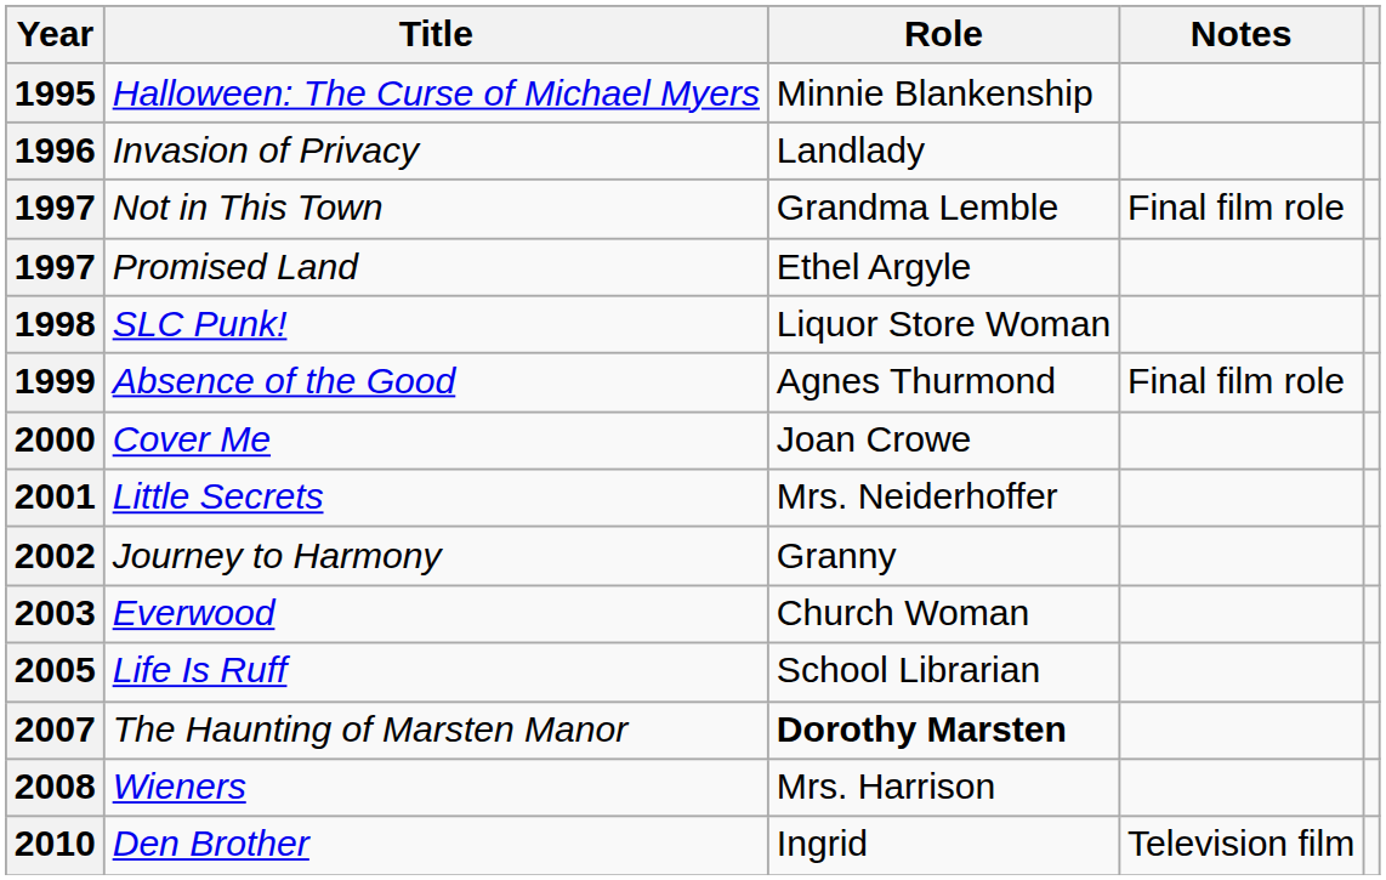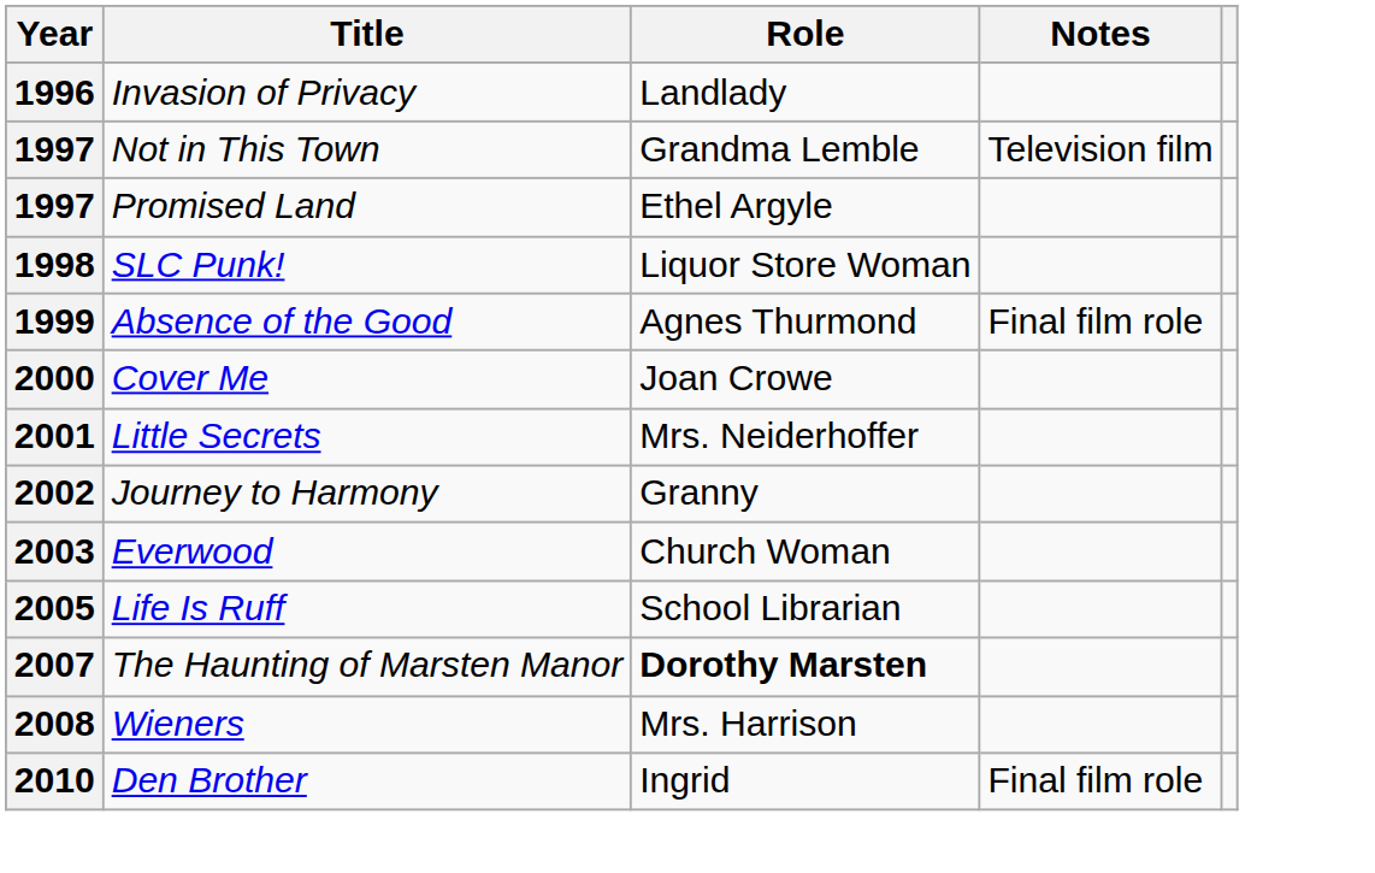- row: 1995 | Halloween: The Curse of Michael Myers | Minnie Blankenship
1997 / Not in This Town | Notes: Final film role -> Television film
2010 | Notes: Television film -> Final film role
